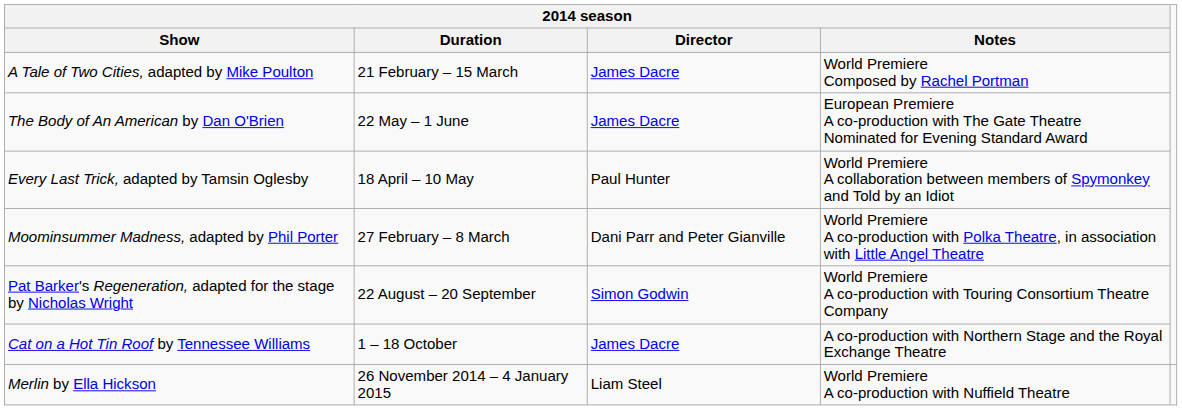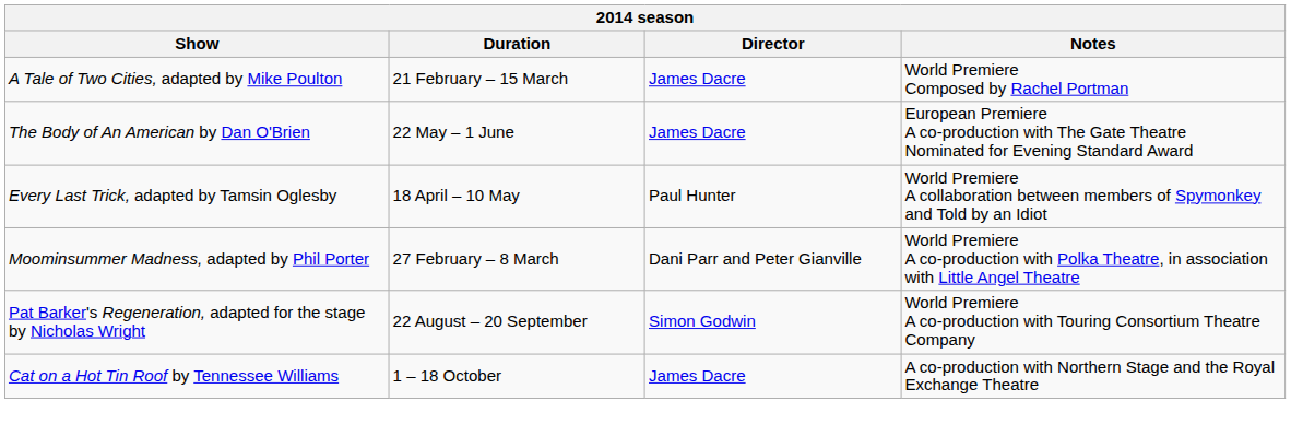- row: Merlin by Ella Hickson | 26 November 2014 – 4 January 2015 | Liam Steel | World Premiere A co-production with Nuffield Theatre
